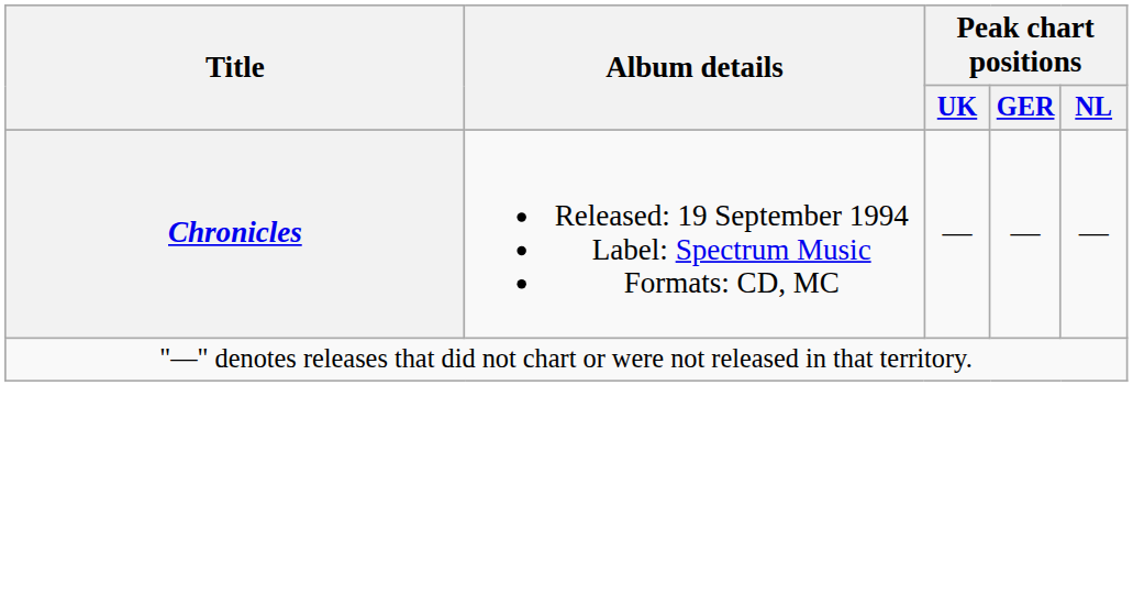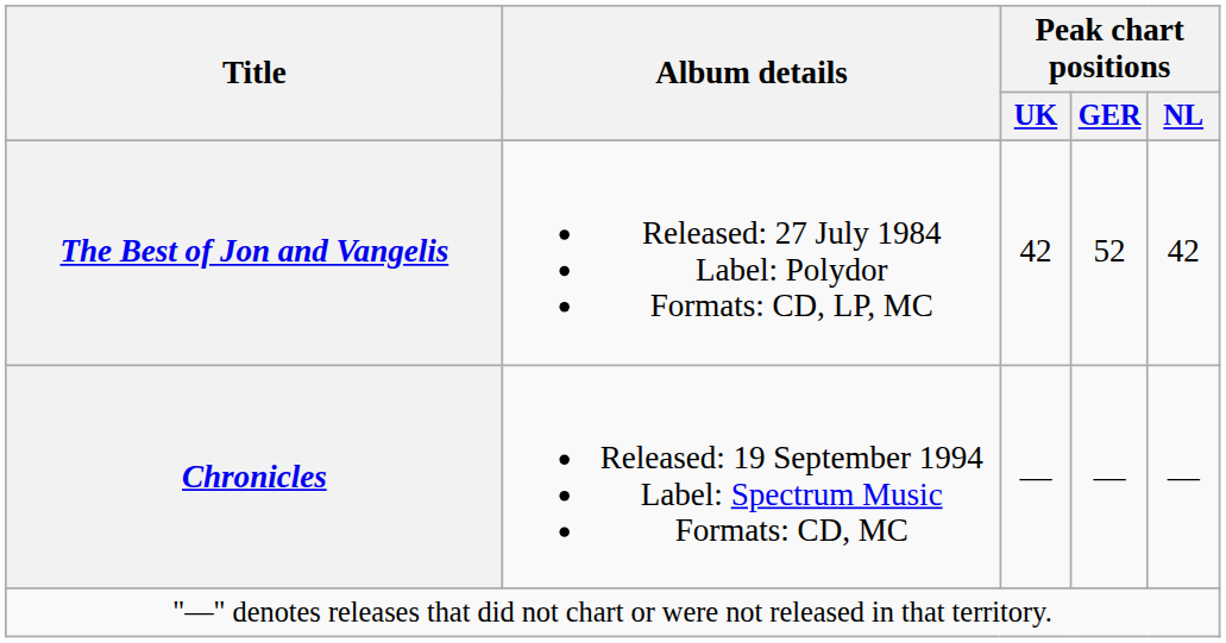+ row: The Best of Jon and Vangelis | Released: 27 July 1984 Label: Polydor Formats: CD, LP, MC | 42 | 52 | 42
